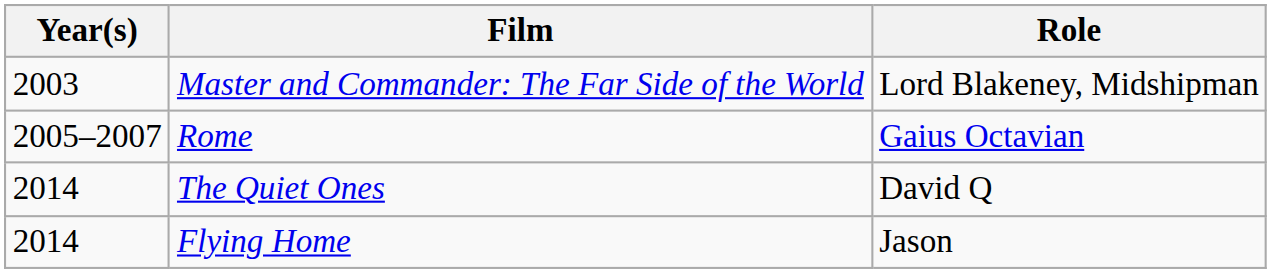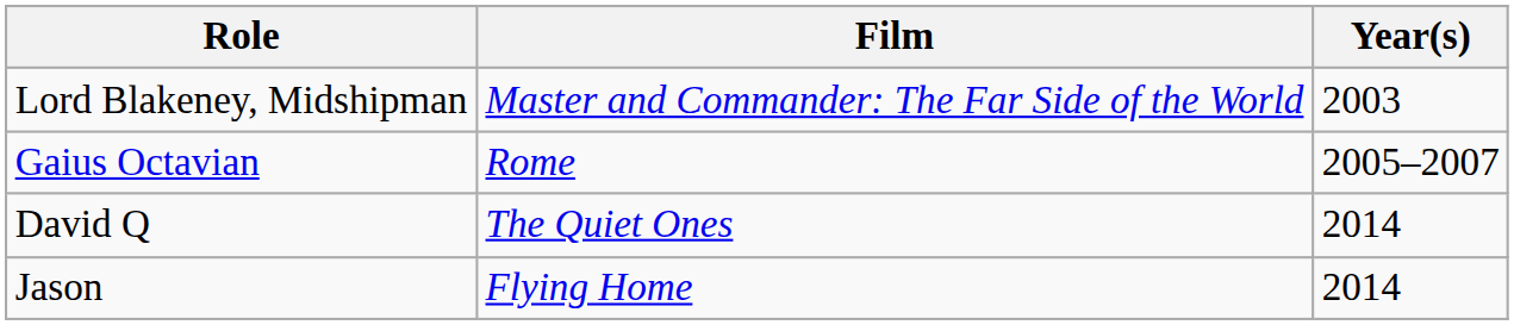columns swapped: Year(s) <-> Role
